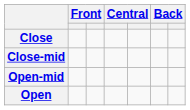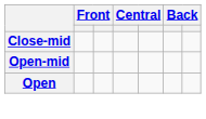- row: Close
